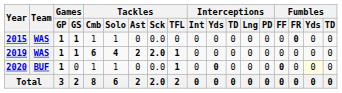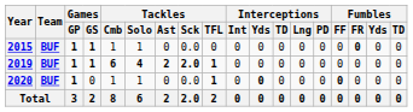2015 | Team: WAS -> BUF
2019 | Team: WAS -> BUF
2020 | Fumbles / Yds: lightyellow background -> no background
